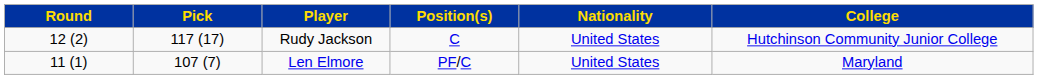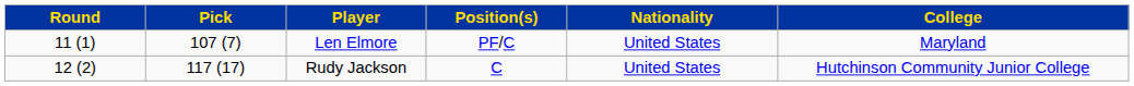rows swapped: Len Elmore <-> Rudy Jackson
